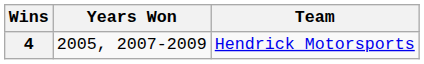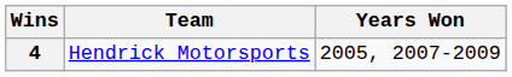columns swapped: Team <-> Years Won
